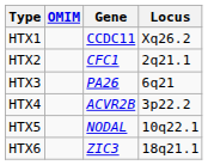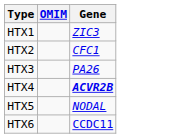- column: Locus | Xq26.2 | 2q21.1 | 6q21 | 3p22.2 | 10q22.1 | 18q21.1
HTX1 | Gene: CCDC11 -> ZIC3
HTX4 | Gene: normal -> bold
HTX6 | Gene: ZIC3 -> CCDC11
